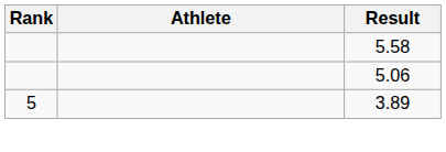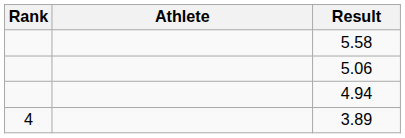+ row: 4.94
3.89 | Rank: 5 -> 4
